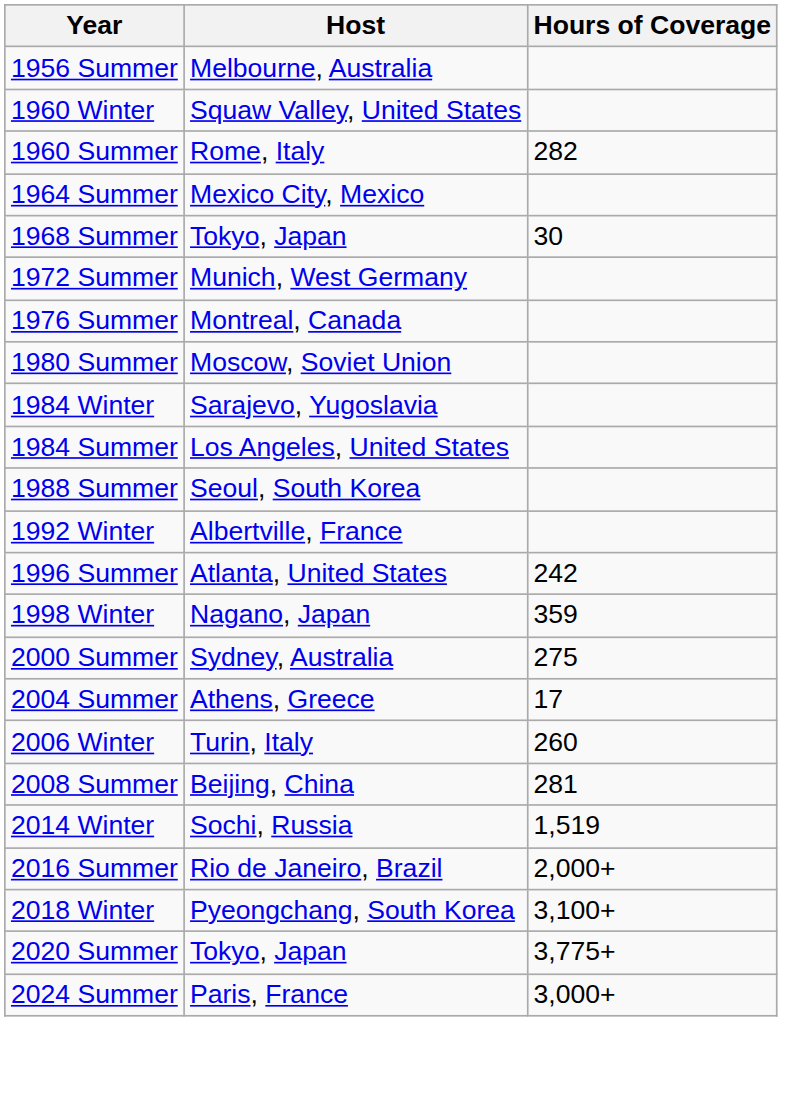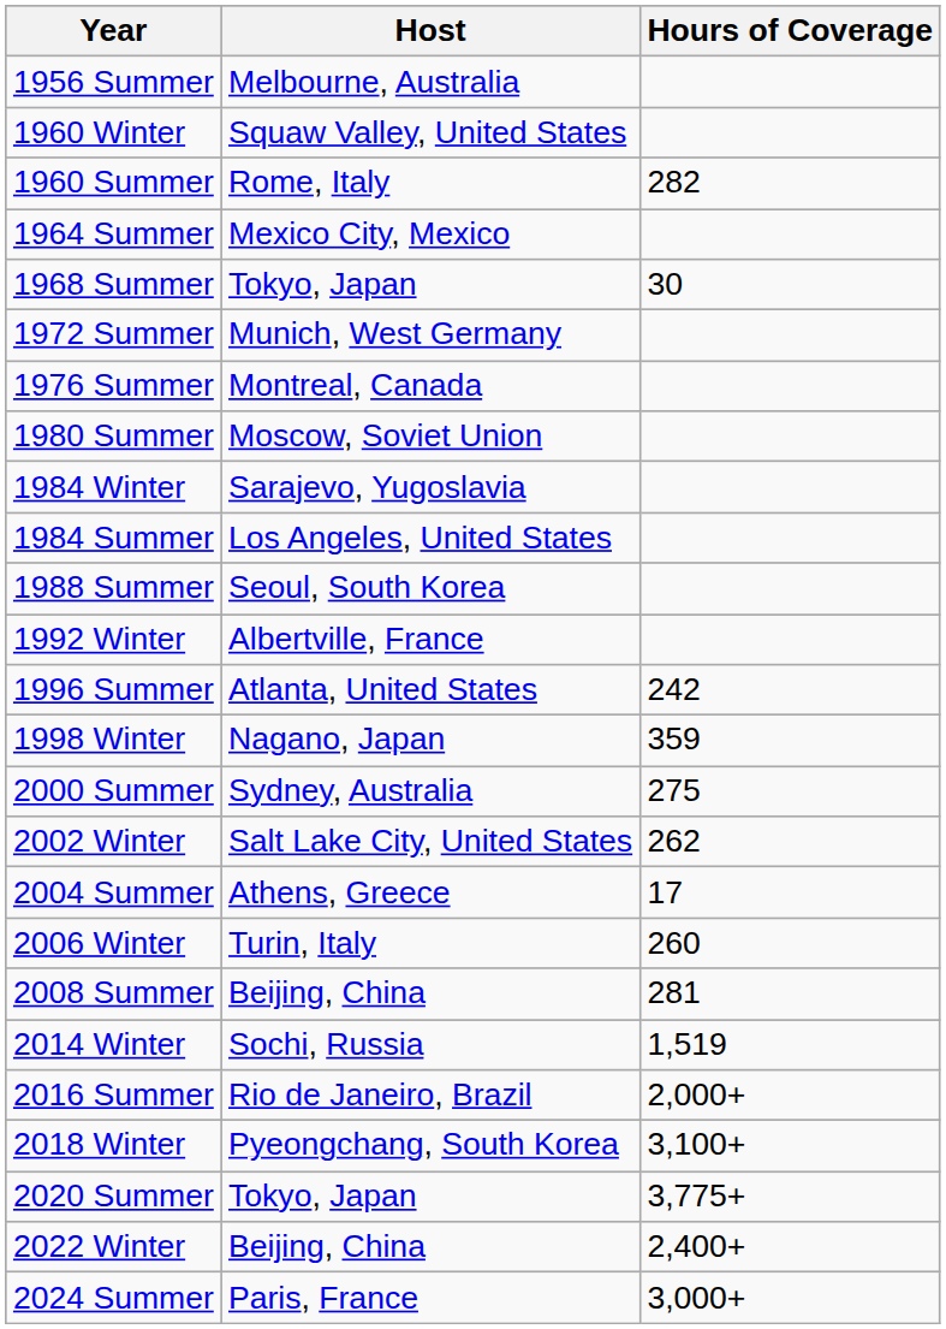+ row: 2002 Winter | Salt Lake City, United States | 262
+ row: 2022 Winter | Beijing, China | 2,400+
